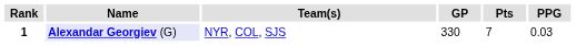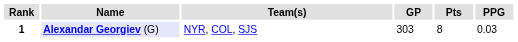1 | GP: 330 -> 303
1 | Pts: 7 -> 8
